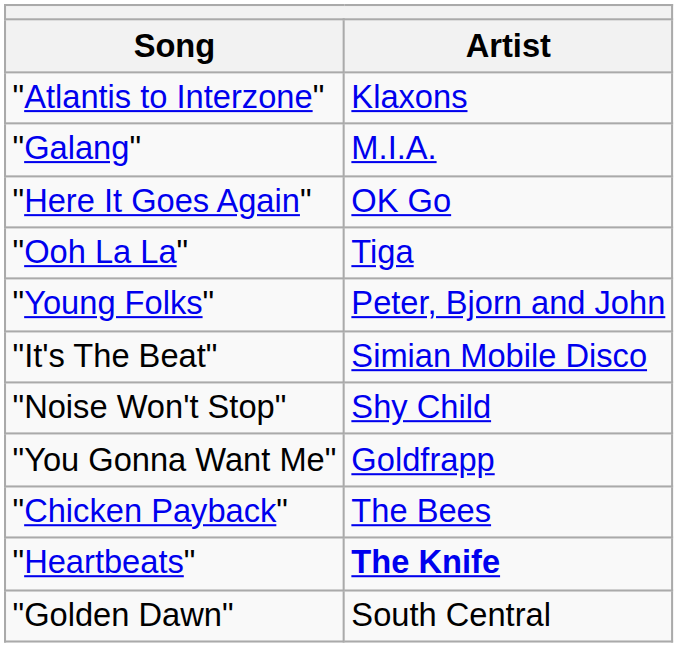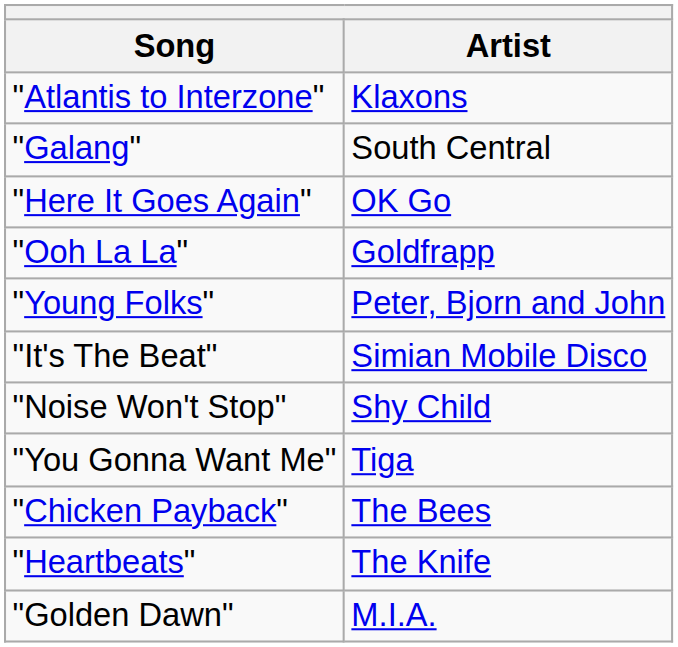"Galang" | Artist: M.I.A. -> South Central
"Ooh La La" | Artist: Tiga -> Goldfrapp
"You Gonna Want Me" | Artist: Goldfrapp -> Tiga
"Heartbeats" | Artist: bold -> normal
"Golden Dawn" | Artist: South Central -> M.I.A.
